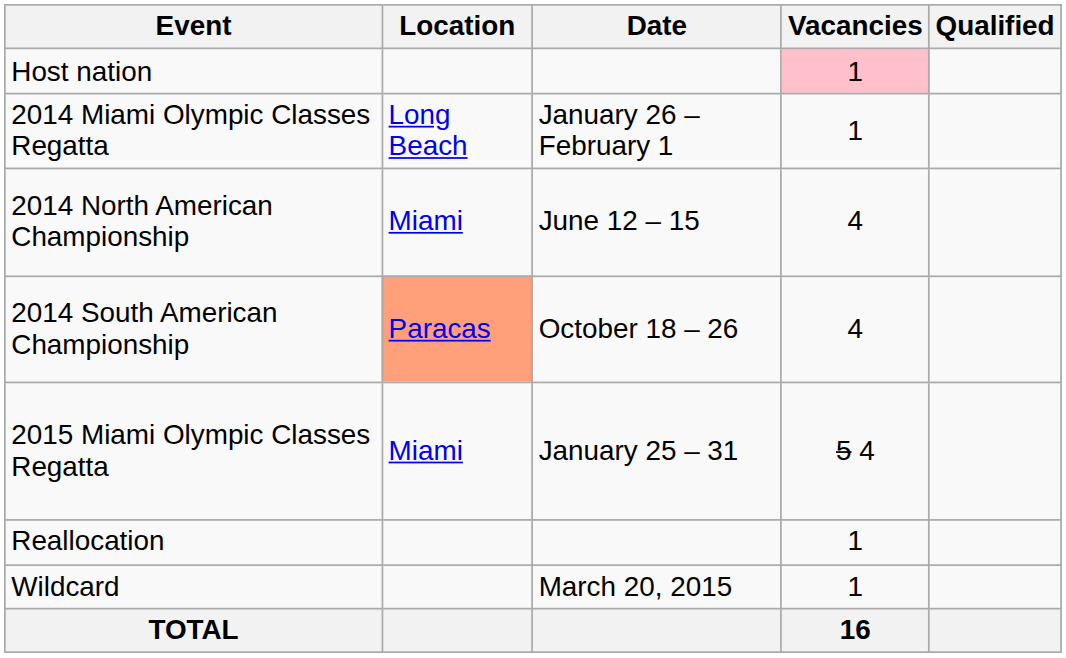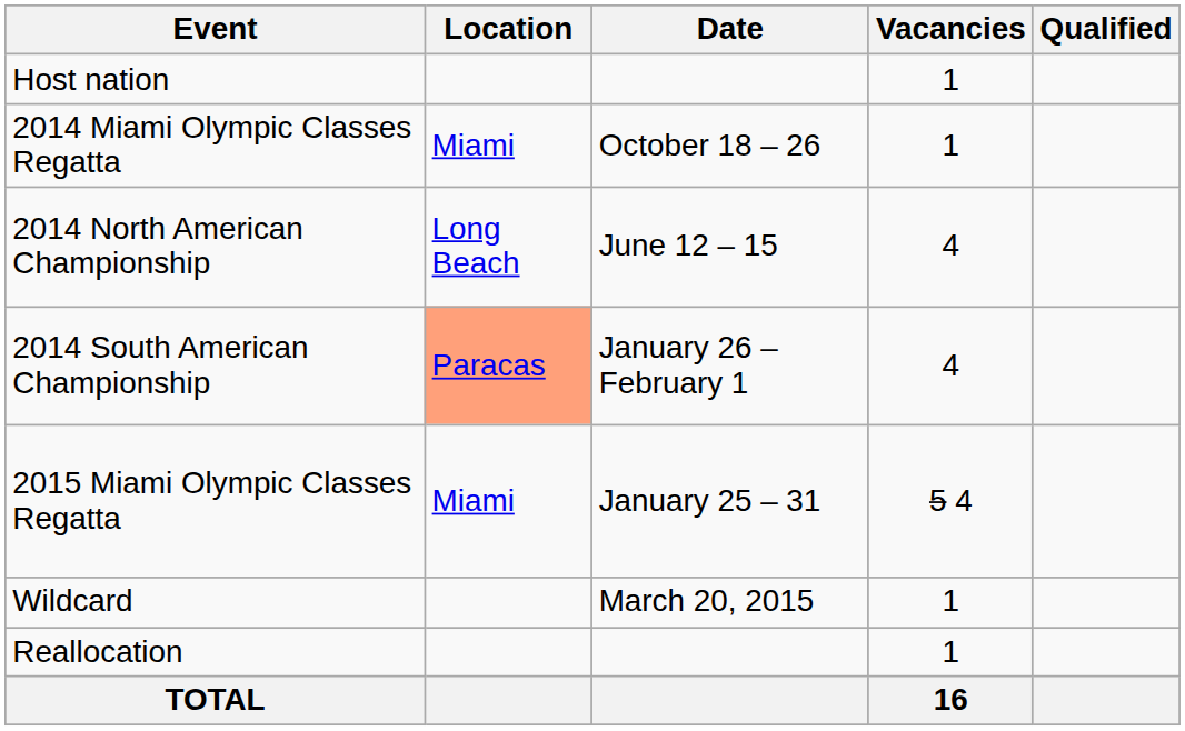Host nation | Vacancies: pink background -> no background
2014 Miami Olympic Classes Regatta | Location: Long Beach -> Miami
2014 Miami Olympic Classes Regatta | Date: January 26 – February 1 -> October 18 – 26
2014 North American Championship | Location: Miami -> Long Beach
2014 South American Championship | Date: October 18 – 26 -> January 26 – February 1
rows swapped: Wildcard <-> Reallocation
